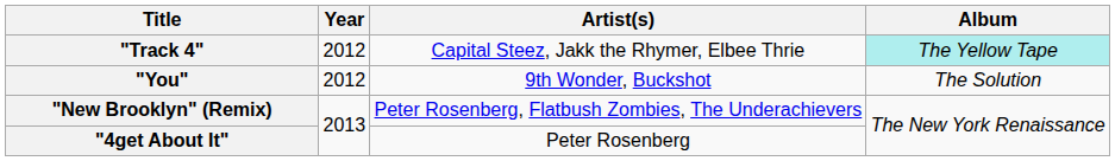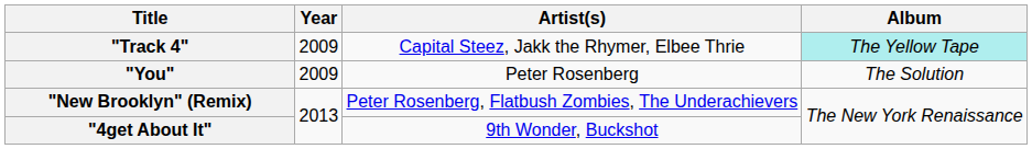"Track 4" | Year: 2012 -> 2009
"You" | Year: 2012 -> 2009
"You" | Artist(s): 9th Wonder, Buckshot -> Peter Rosenberg
"4get About It" | Artist(s): Peter Rosenberg -> 9th Wonder, Buckshot
